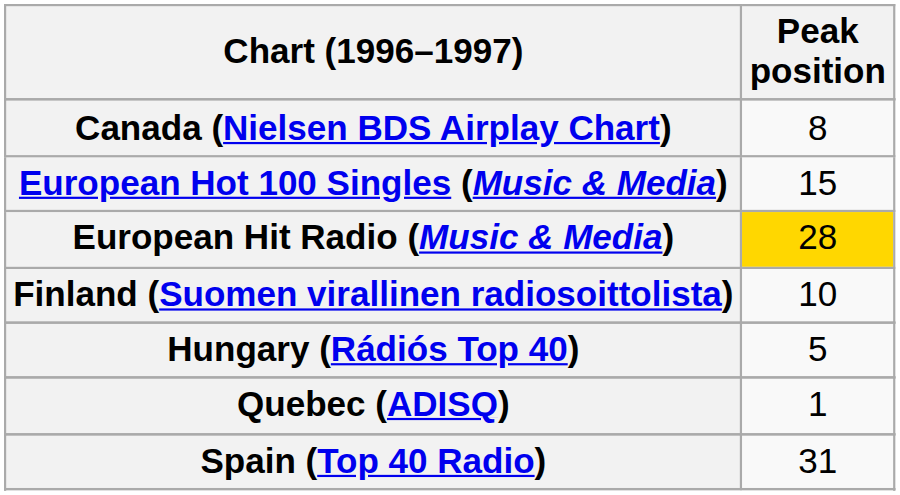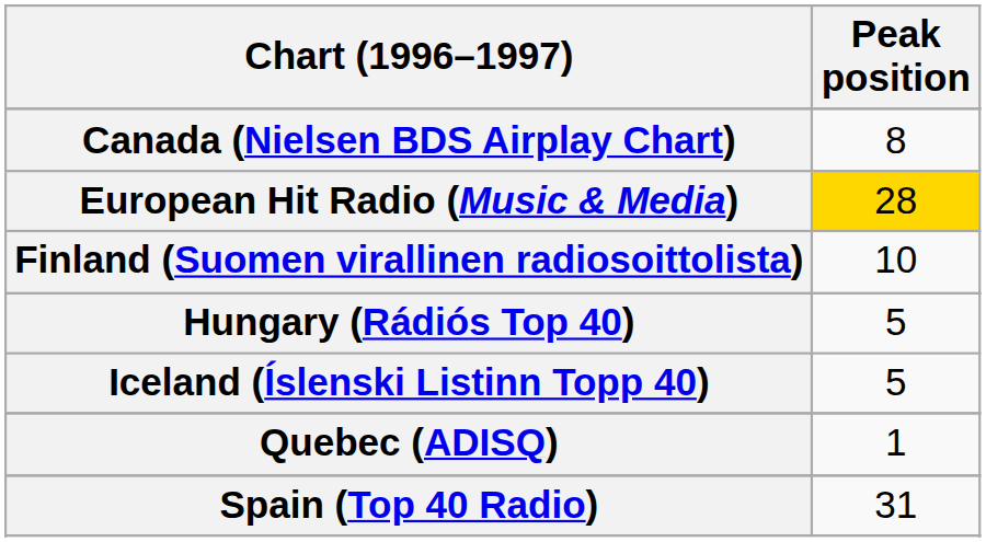- row: European Hot 100 Singles (Music & Media) | 15
+ row: Iceland (Íslenski Listinn Topp 40) | 5
